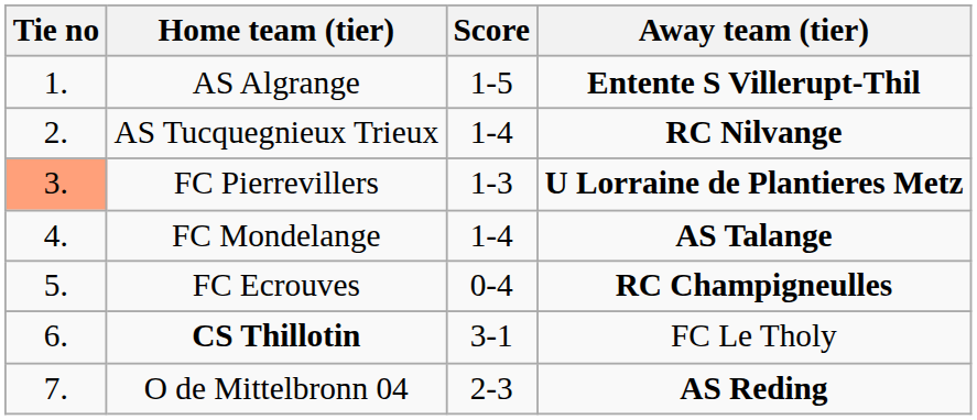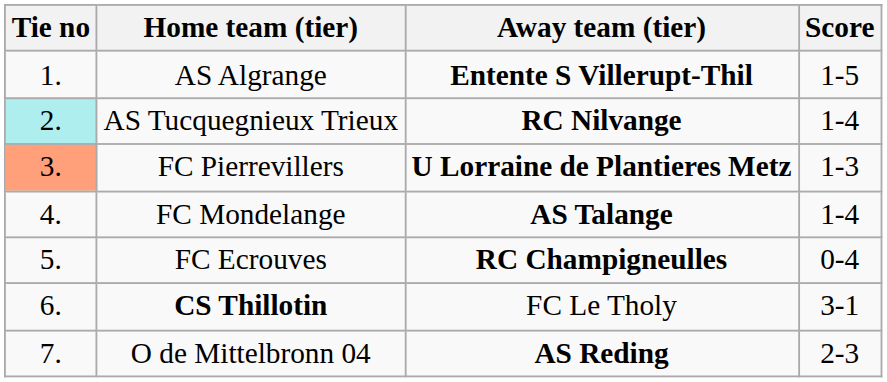columns swapped: Score <-> Away team (tier)
AS Tucquegnieux Trieux | Tie no: no background -> paleturquoise background
